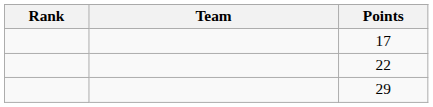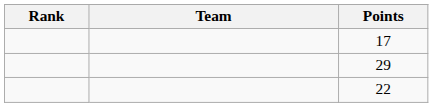rows swapped: 22 <-> 29
